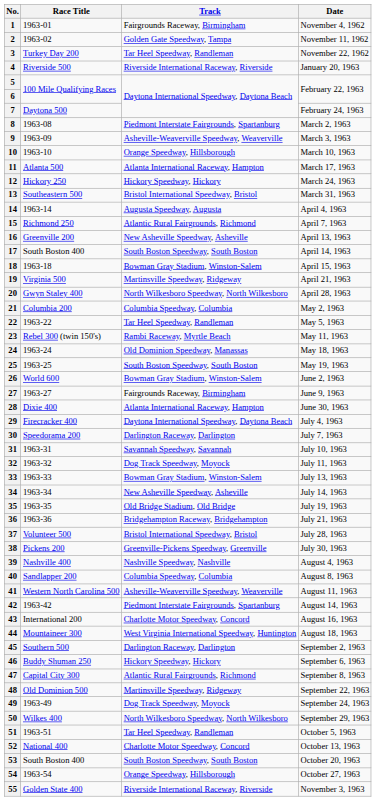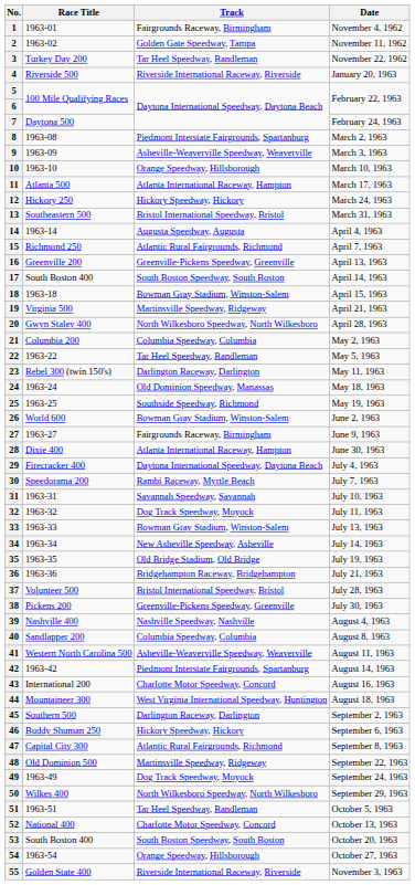16 | Track: New Asheville Speedway, Asheville -> Greenville-Pickens Speedway, Greenville
23 | Track: Rambi Raceway, Myrtle Beach -> Darlington Raceway, Darlington
25 | Track: South Boston Speedway, South Boston -> Southside Speedway, Richmond
30 | Track: Darlington Raceway, Darlington -> Rambi Raceway, Myrtle Beach
